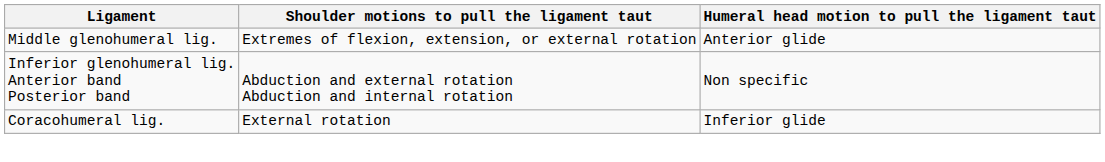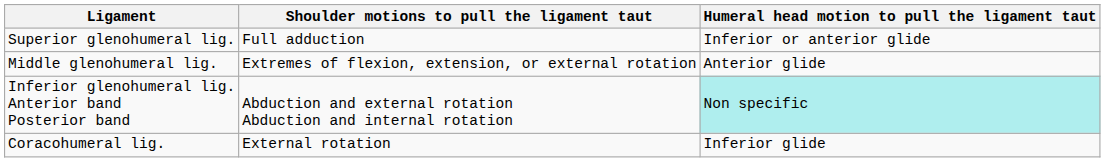+ row: Superior glenohumeral lig. | Full adduction | Inferior or anterior glide
Inferior glenohumeral lig. Anterior band Posterior band | Humeral head motion to pull the ligament taut: no background -> paleturquoise background
